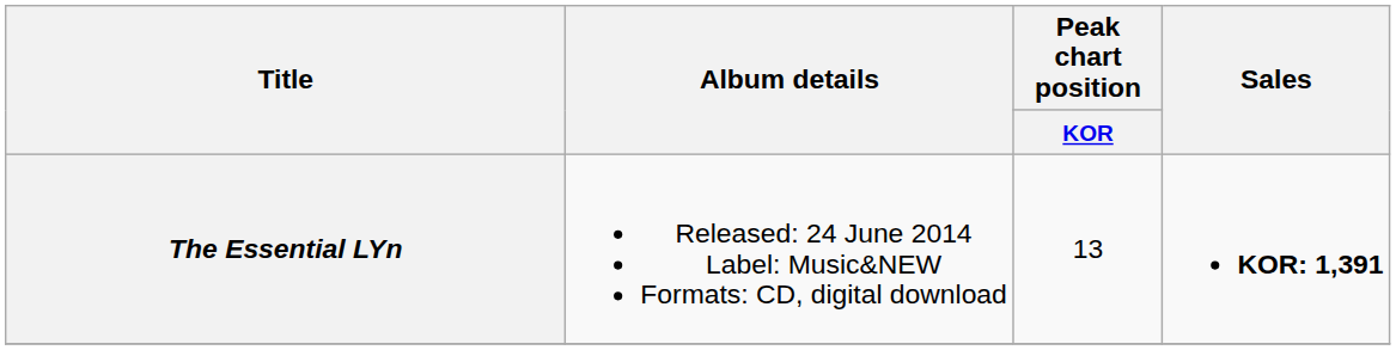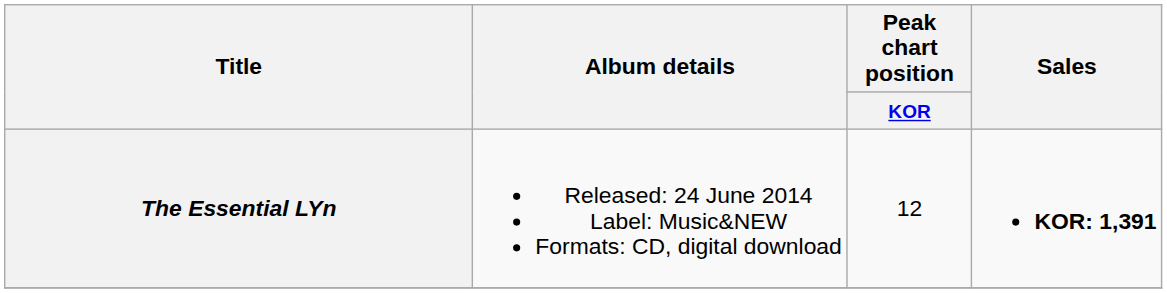The Essential LYn | Peak chart position / KOR: 13 -> 12
